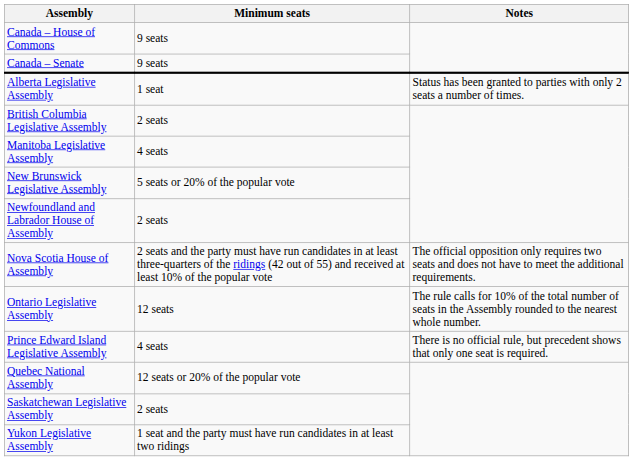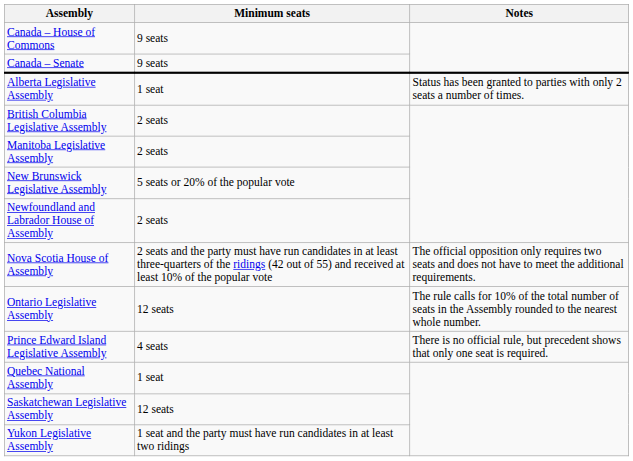Manitoba Legislative Assembly | Minimum seats: 4 seats -> 2 seats
Quebec National Assembly | Minimum seats: 12 seats or 20% of the popular vote -> 1 seat
Saskatchewan Legislative Assembly | Minimum seats: 2 seats -> 12 seats
